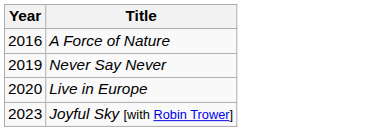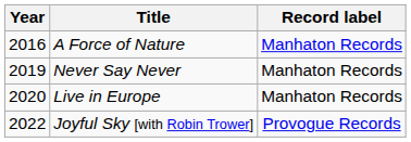+ column: Record label | Manhaton Records | Manhaton Records | Manhaton Records | Provogue Records
Joyful Sky [with Robin Trower] | Year: 2023 -> 2022
